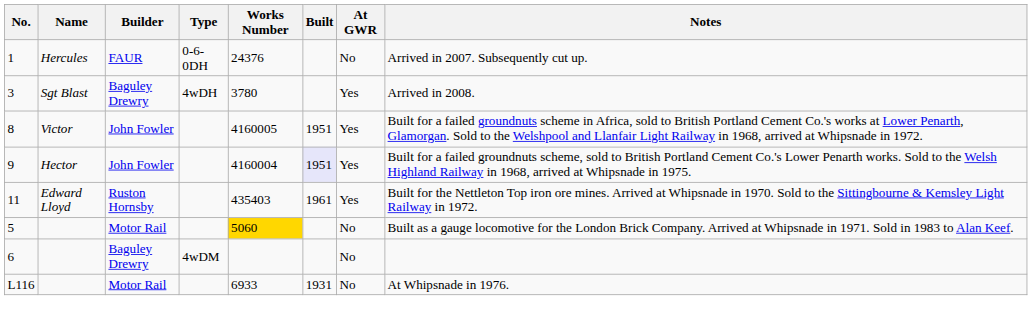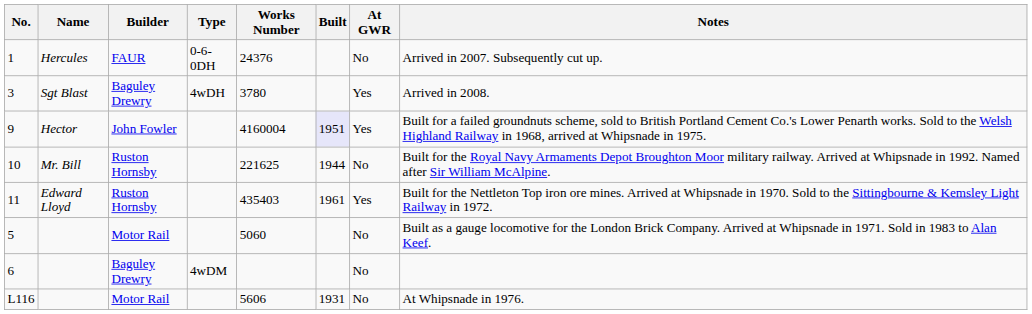- row: 8 | Victor | John Fowler | 4160005 | 1951 | Yes | Built for a failed groundnuts scheme in Africa, sold to British Portland Cement Co.'s works at Lower Penarth, Glamorgan. Sold to the Welshpool and Llanfair Light Railway in 1968, arrived at Whipsnade in 1972.
+ row: 10 | Mr. Bill | Ruston Hornsby | 221625 | 1944 | No | Built for the Royal Navy Armaments Depot Broughton Moor military railway. Arrived at Whipsnade in 1992. Named after Sir William McAlpine.
5 | Works Number: gold background -> no background
L116 | Works Number: 6933 -> 5606
